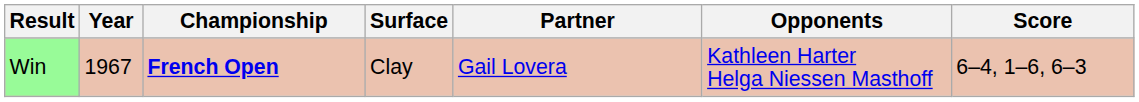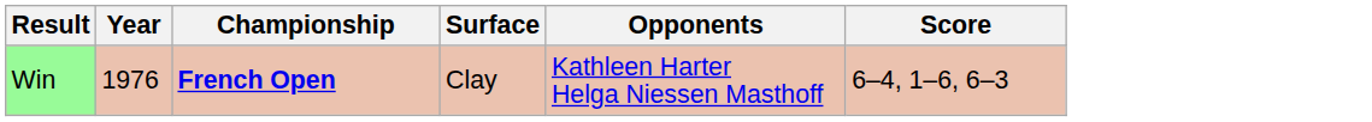- column: Partner | Gail Lovera
Win | Year: 1967 -> 1976
